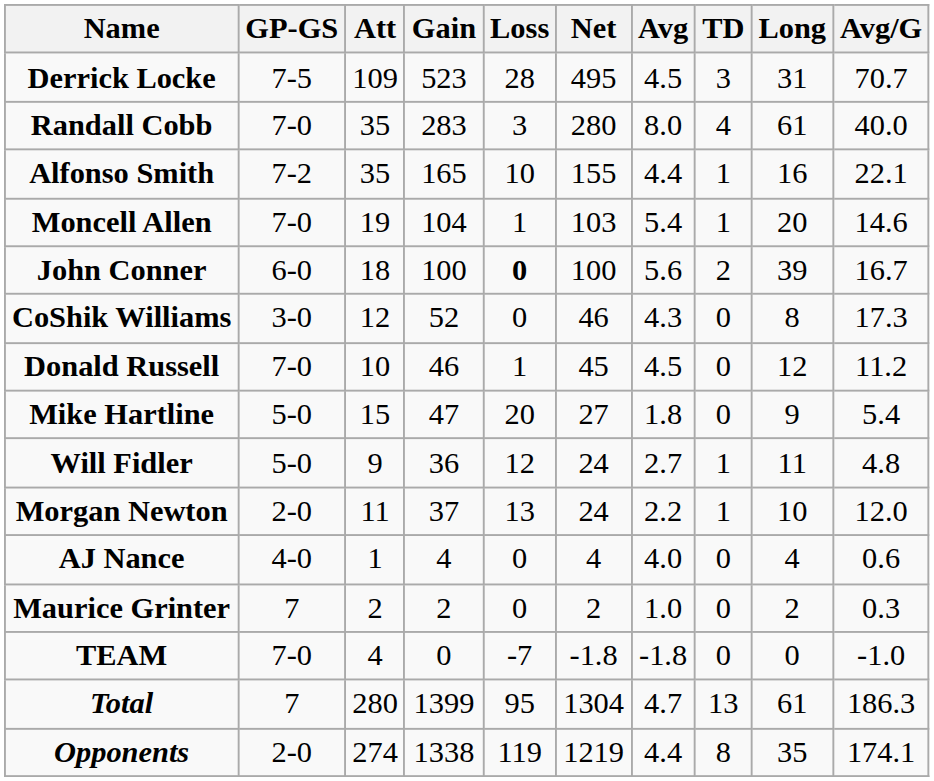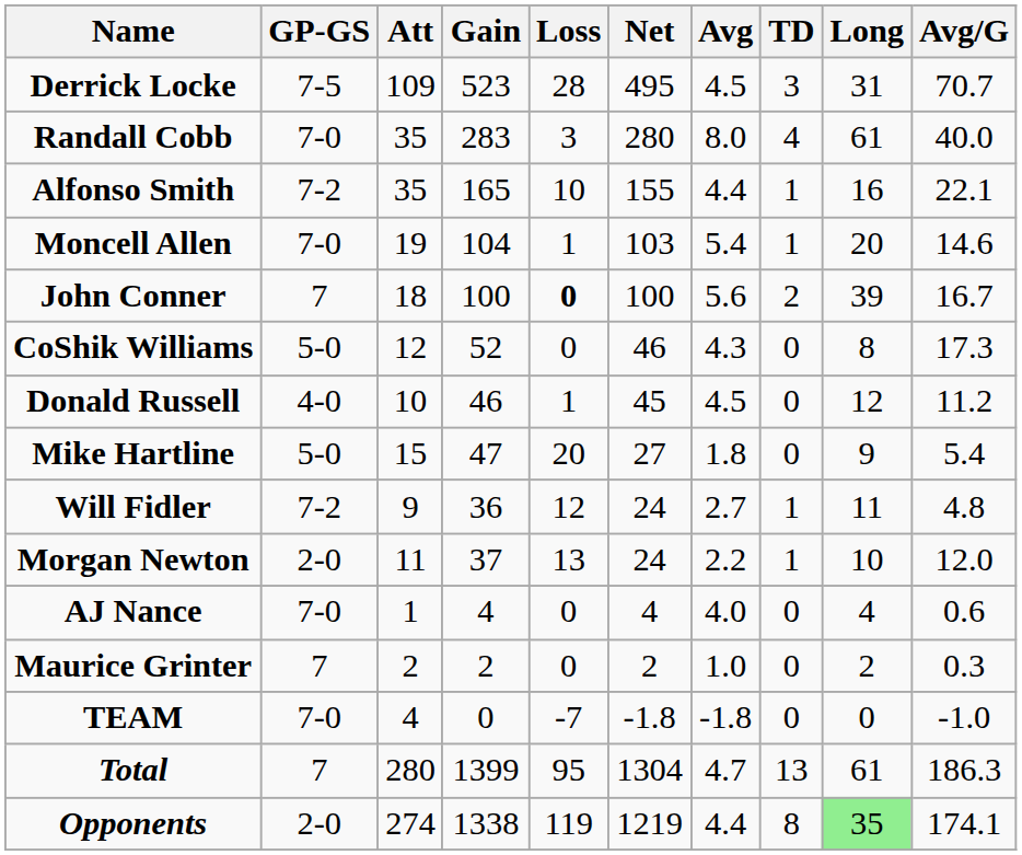John Conner | GP-GS: 6-0 -> 7
CoShik Williams | GP-GS: 3-0 -> 5-0
Donald Russell | GP-GS: 7-0 -> 4-0
Will Fidler | GP-GS: 5-0 -> 7-2
AJ Nance | GP-GS: 4-0 -> 7-0
Opponents | Long: no background -> lightgreen background
